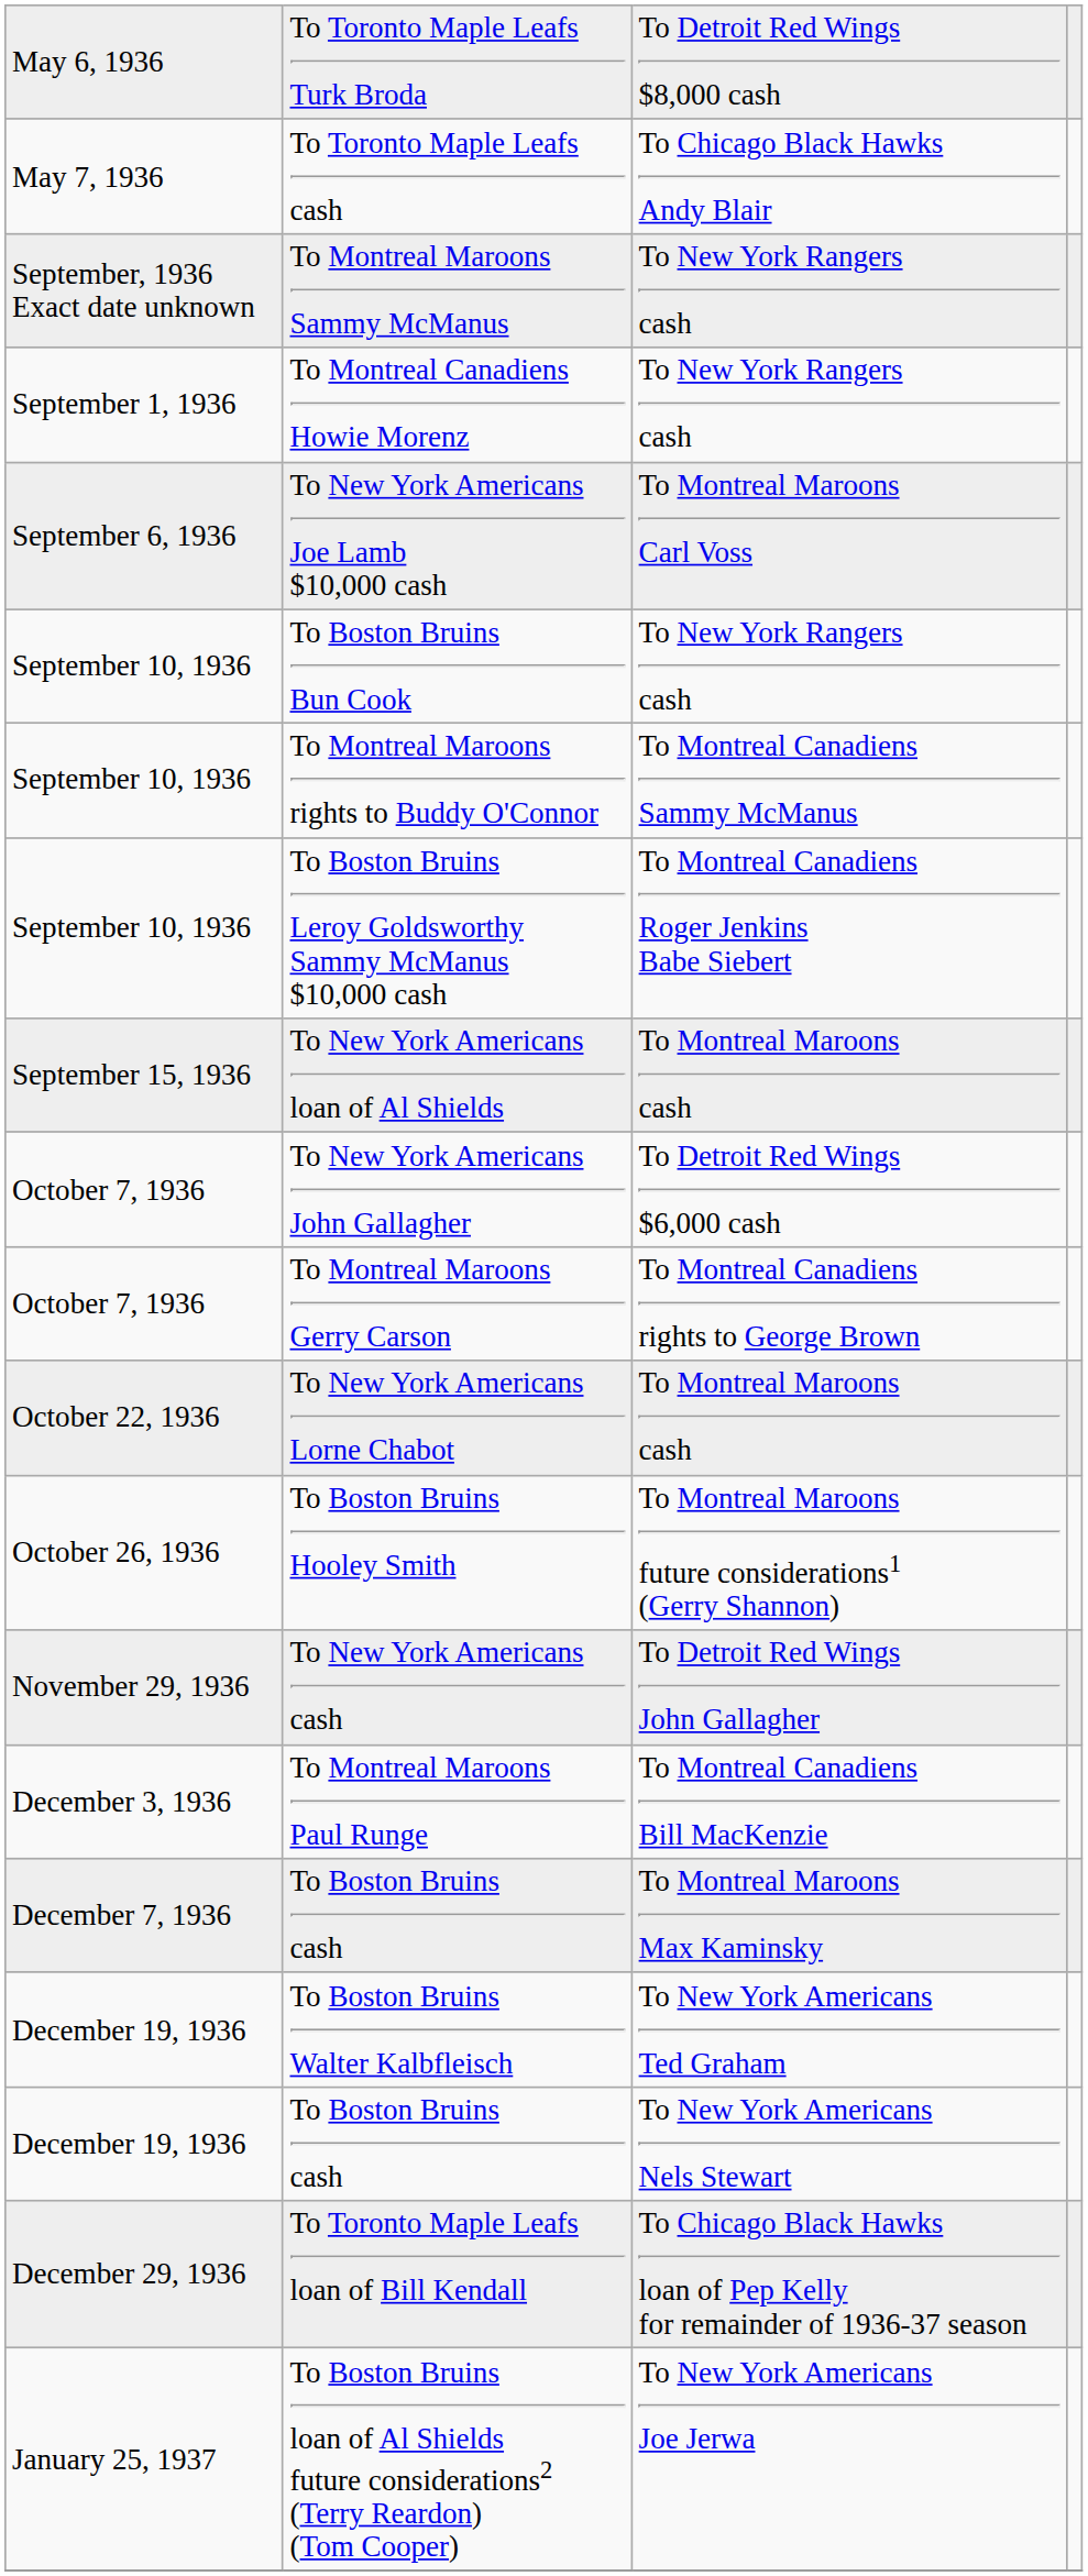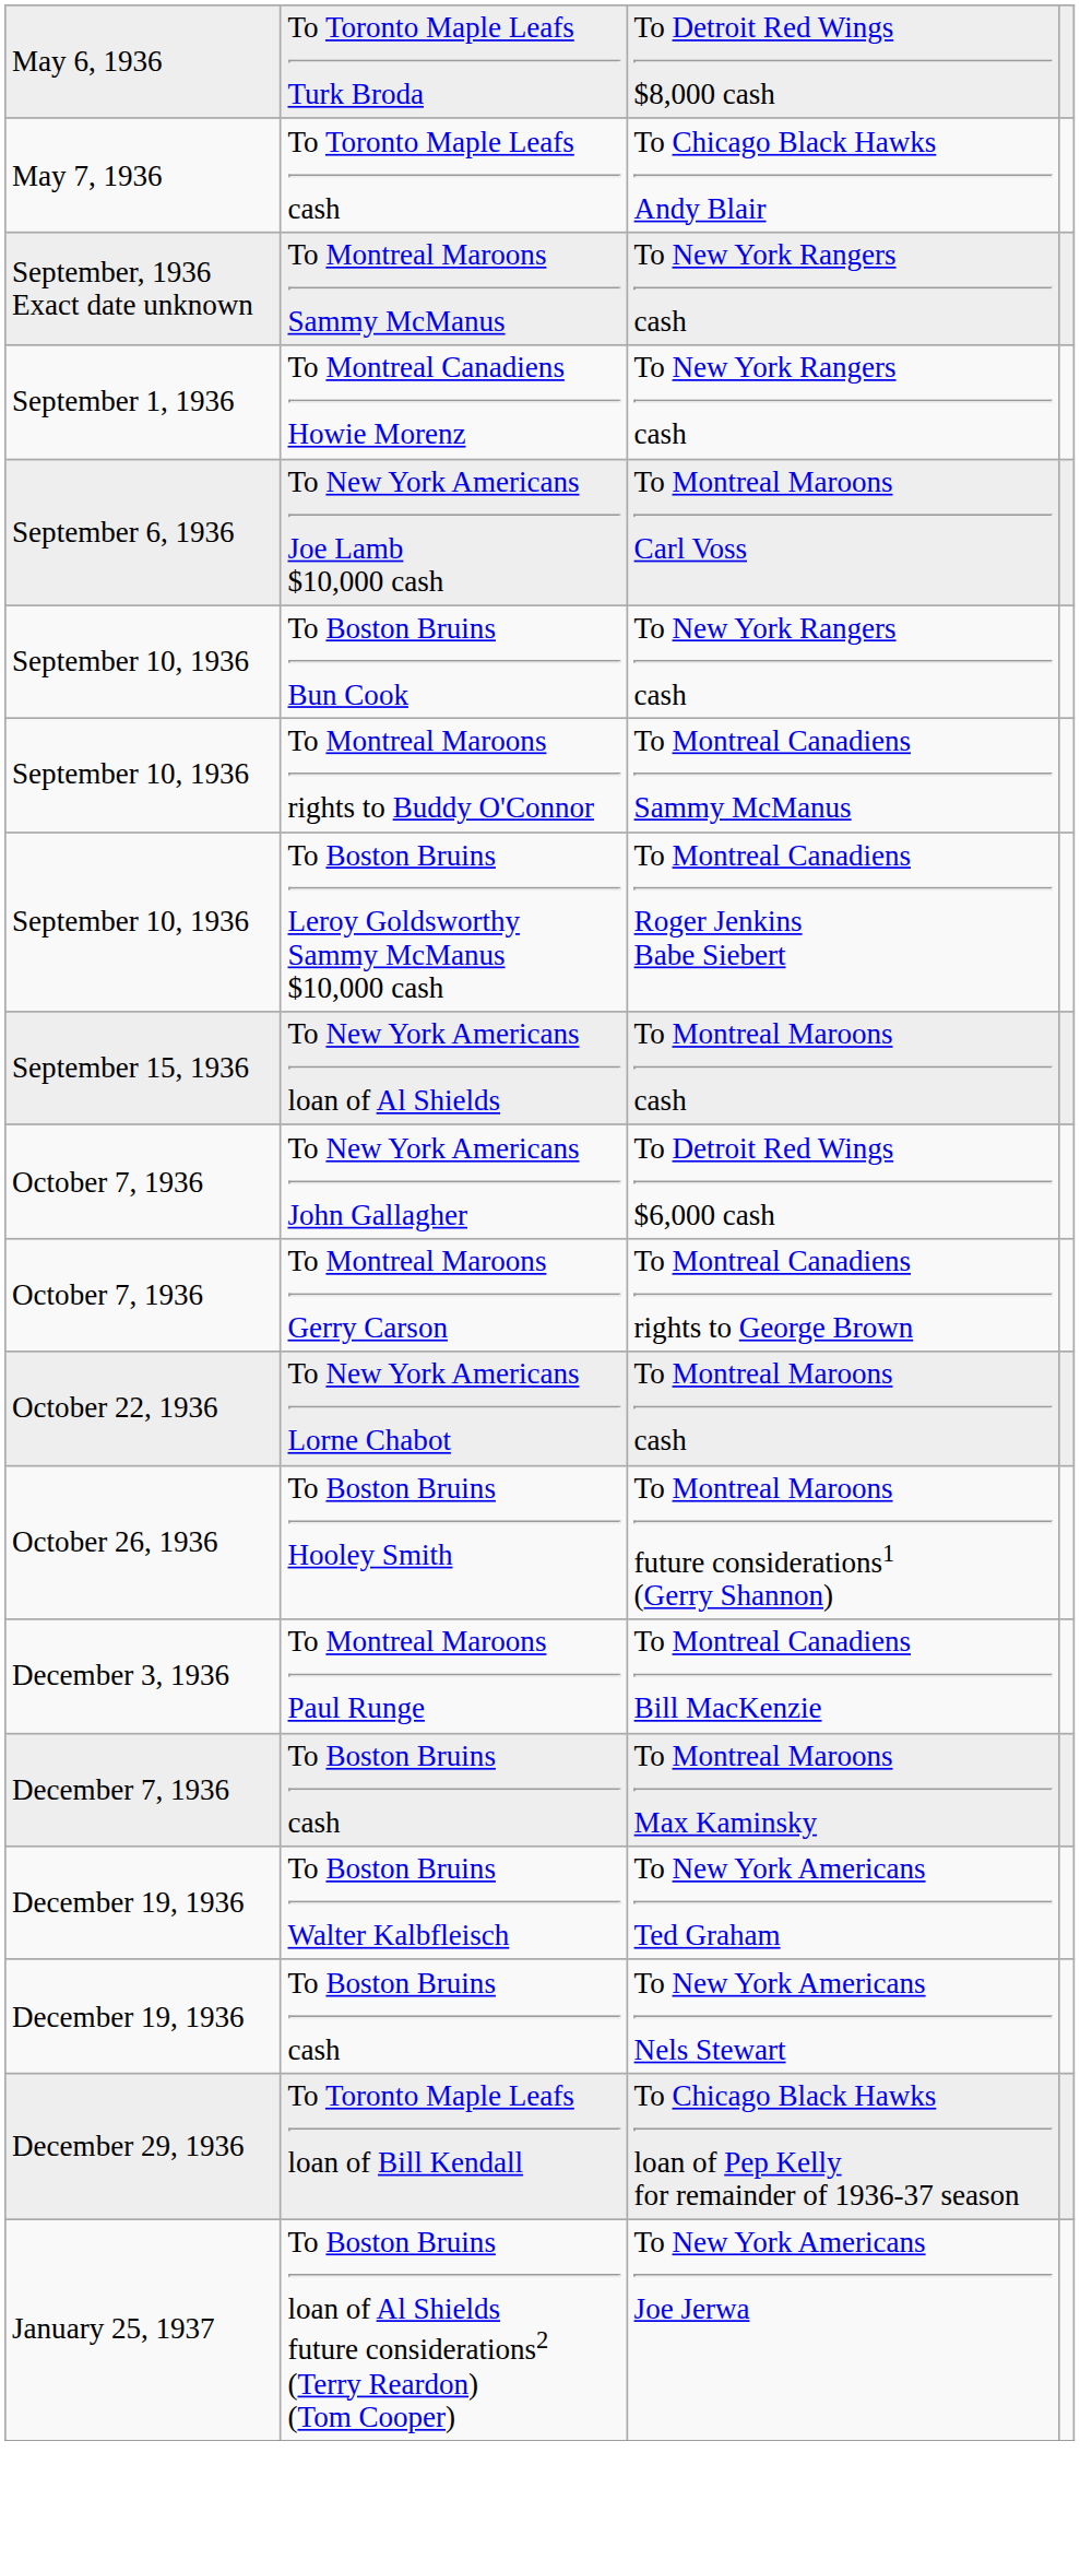- row: November 29, 1936 | To New York Americans cash | To Detroit Red Wings John Gallagher
